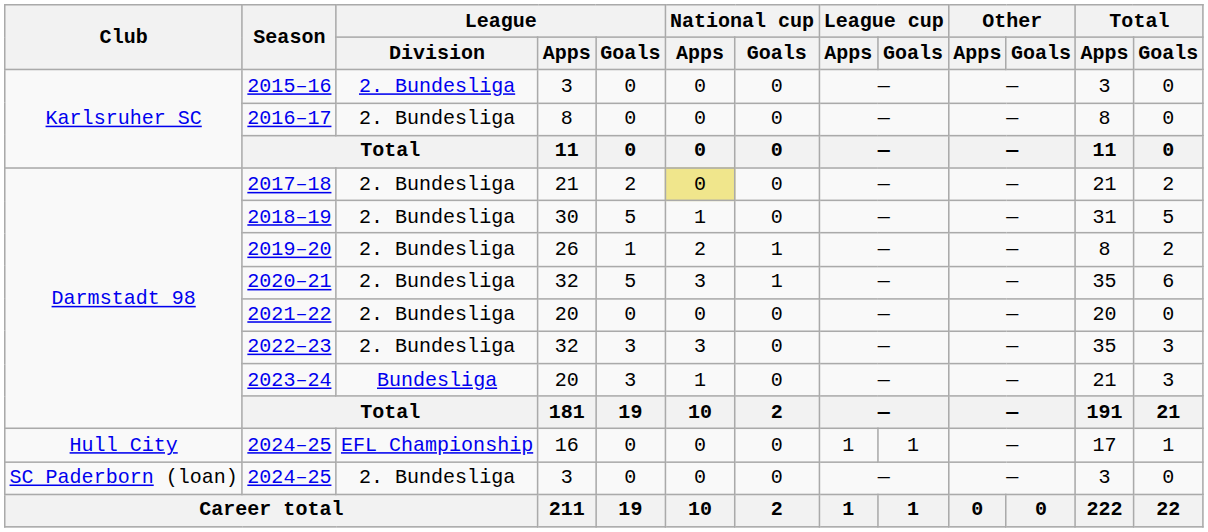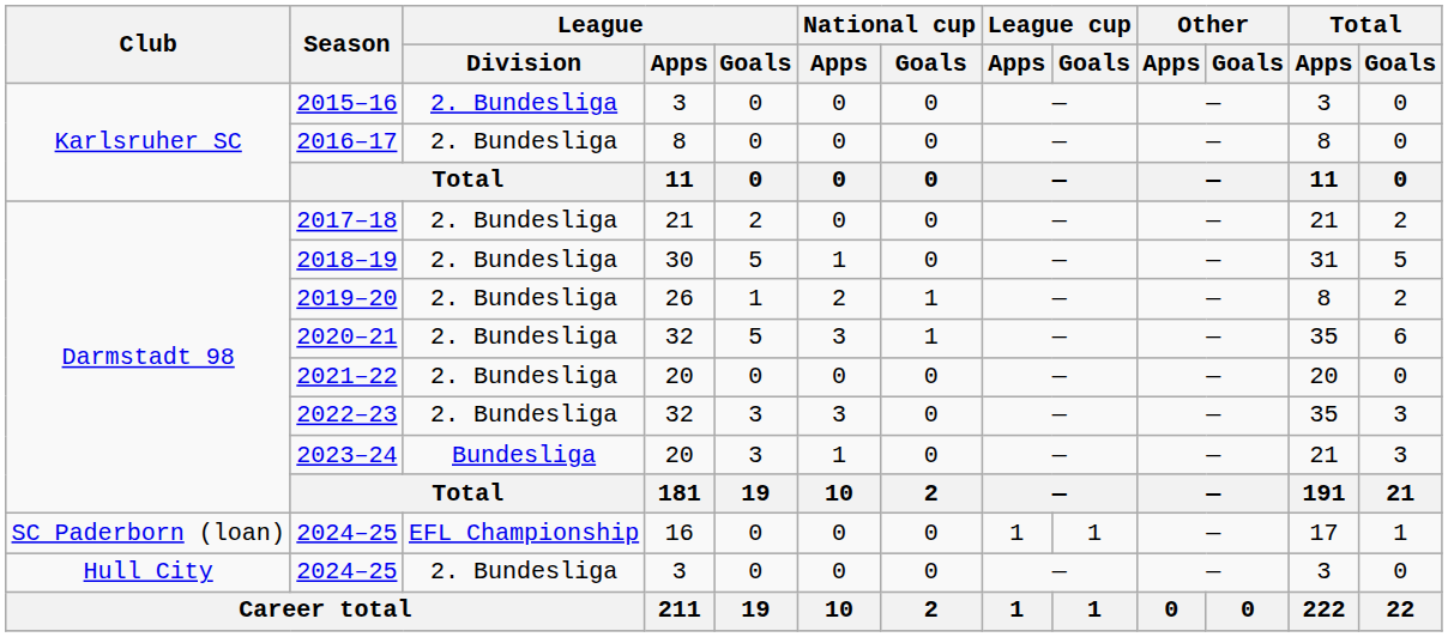2017–18 | National cup / Apps: khaki background -> no background
2024–25 / 16 | Club: Hull City -> SC Paderborn (loan)
2024–25 / 3 | Club: SC Paderborn (loan) -> Hull City
